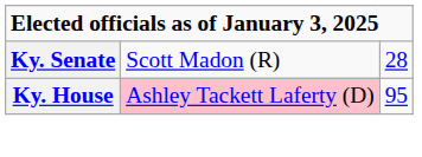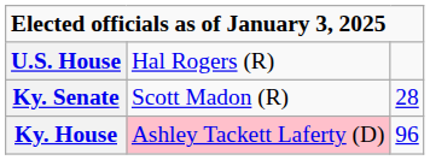+ row: U.S. House | Hal Rogers (R)
Ky. House | column 3: 95 -> 96
